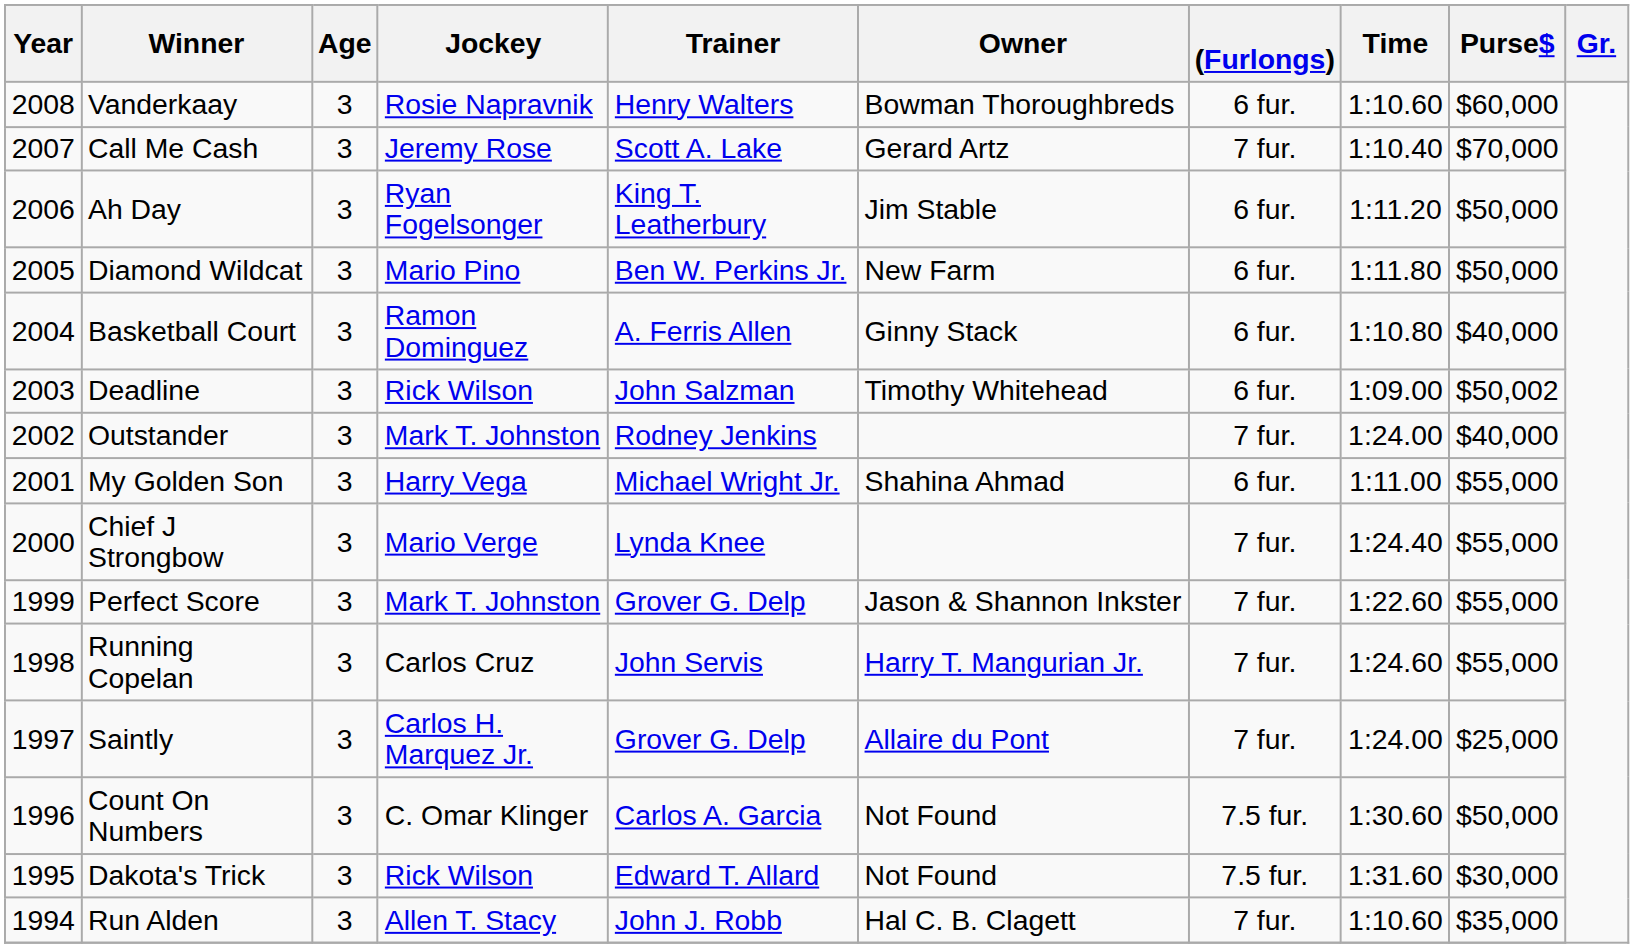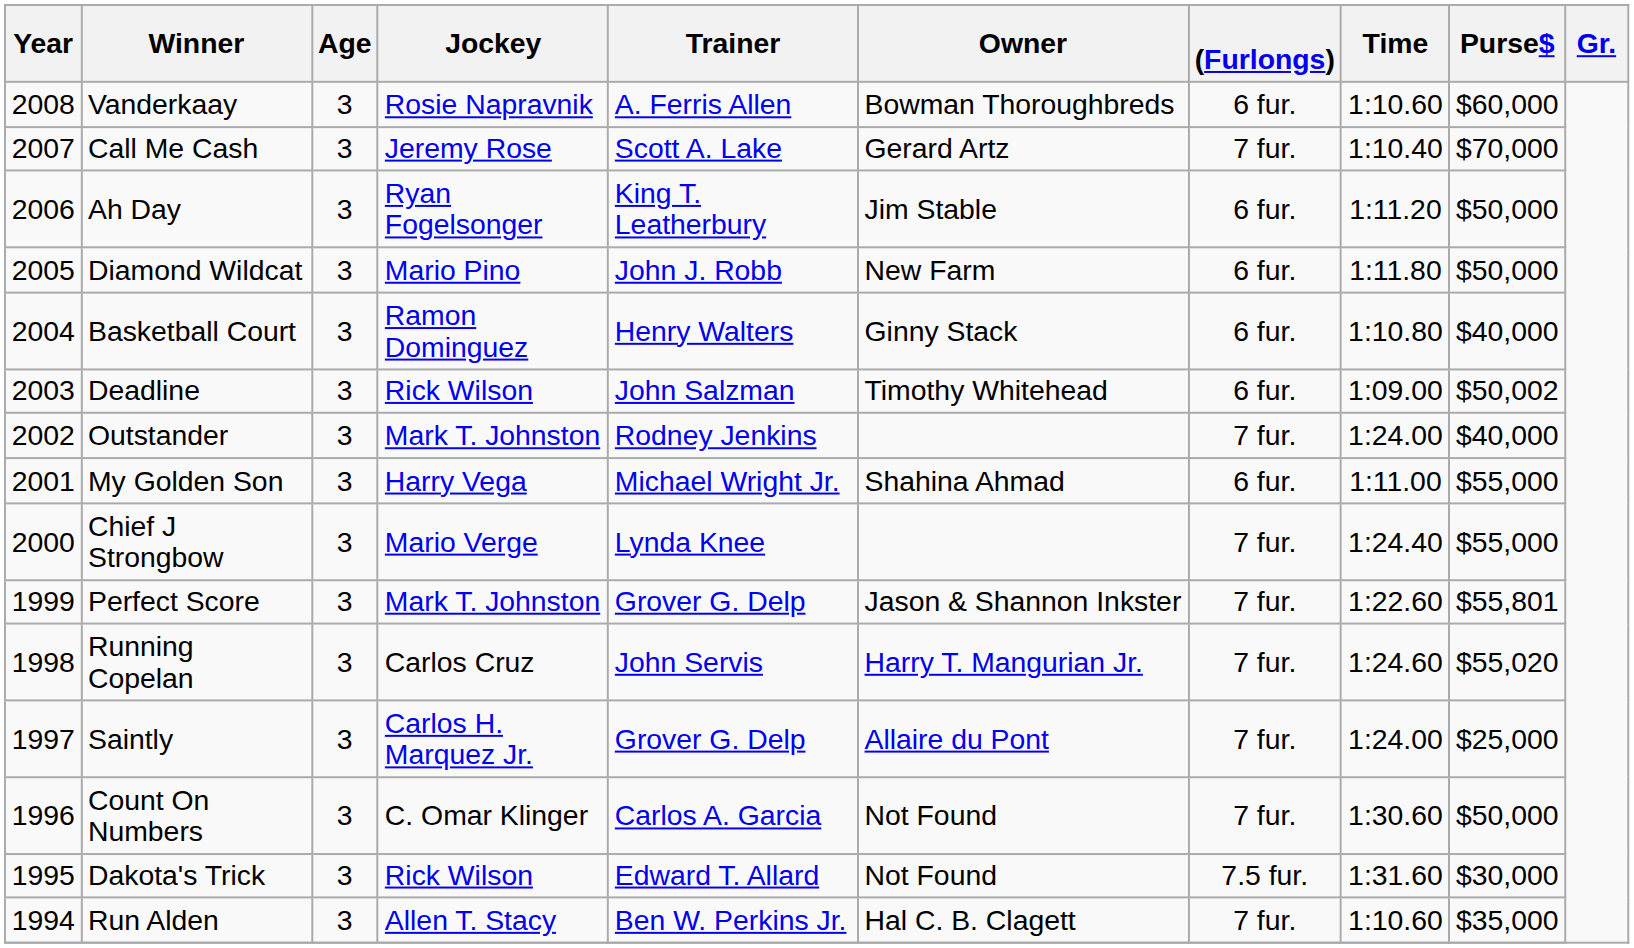Vanderkaay | Trainer: Henry Walters -> A. Ferris Allen
Diamond Wildcat | Trainer: Ben W. Perkins Jr. -> John J. Robb
Basketball Court | Trainer: A. Ferris Allen -> Henry Walters
Perfect Score | Purse$: $55,000 -> $55,801
Running Copelan | Purse$: $55,000 -> $55,020
Count On Numbers | (Furlongs): 7.5 fur. -> 7 fur.
Run Alden | Trainer: John J. Robb -> Ben W. Perkins Jr.
